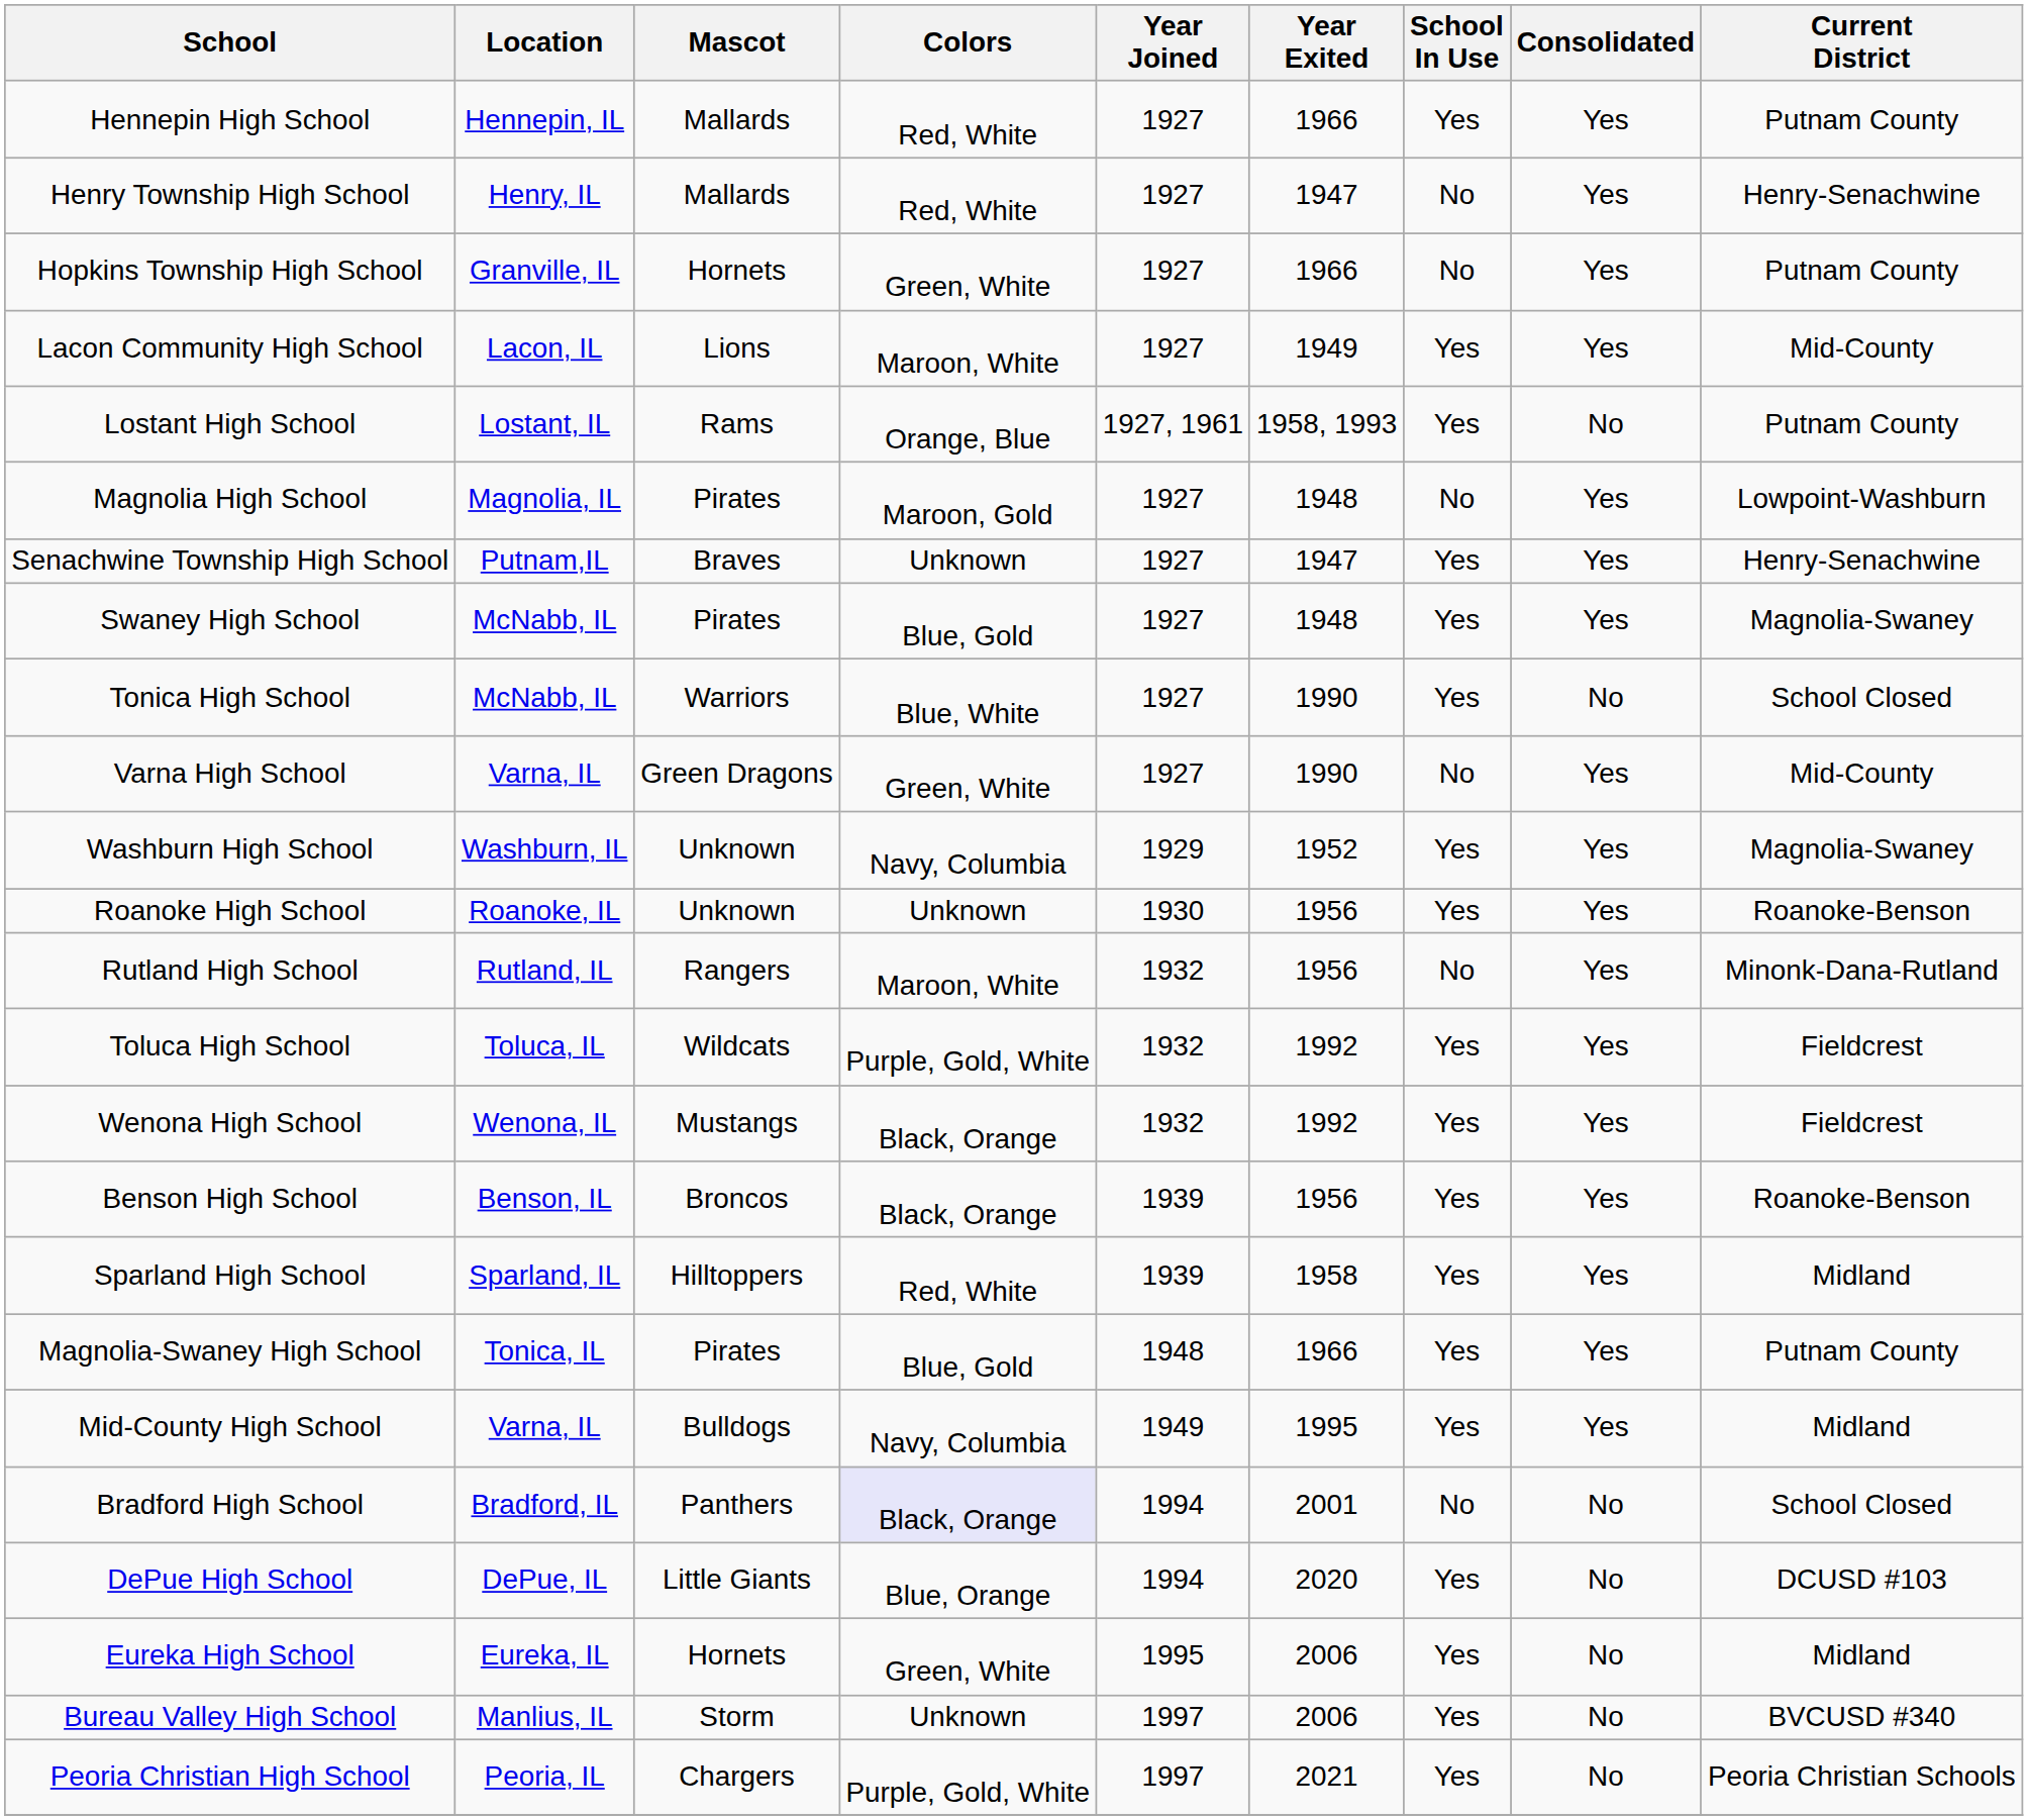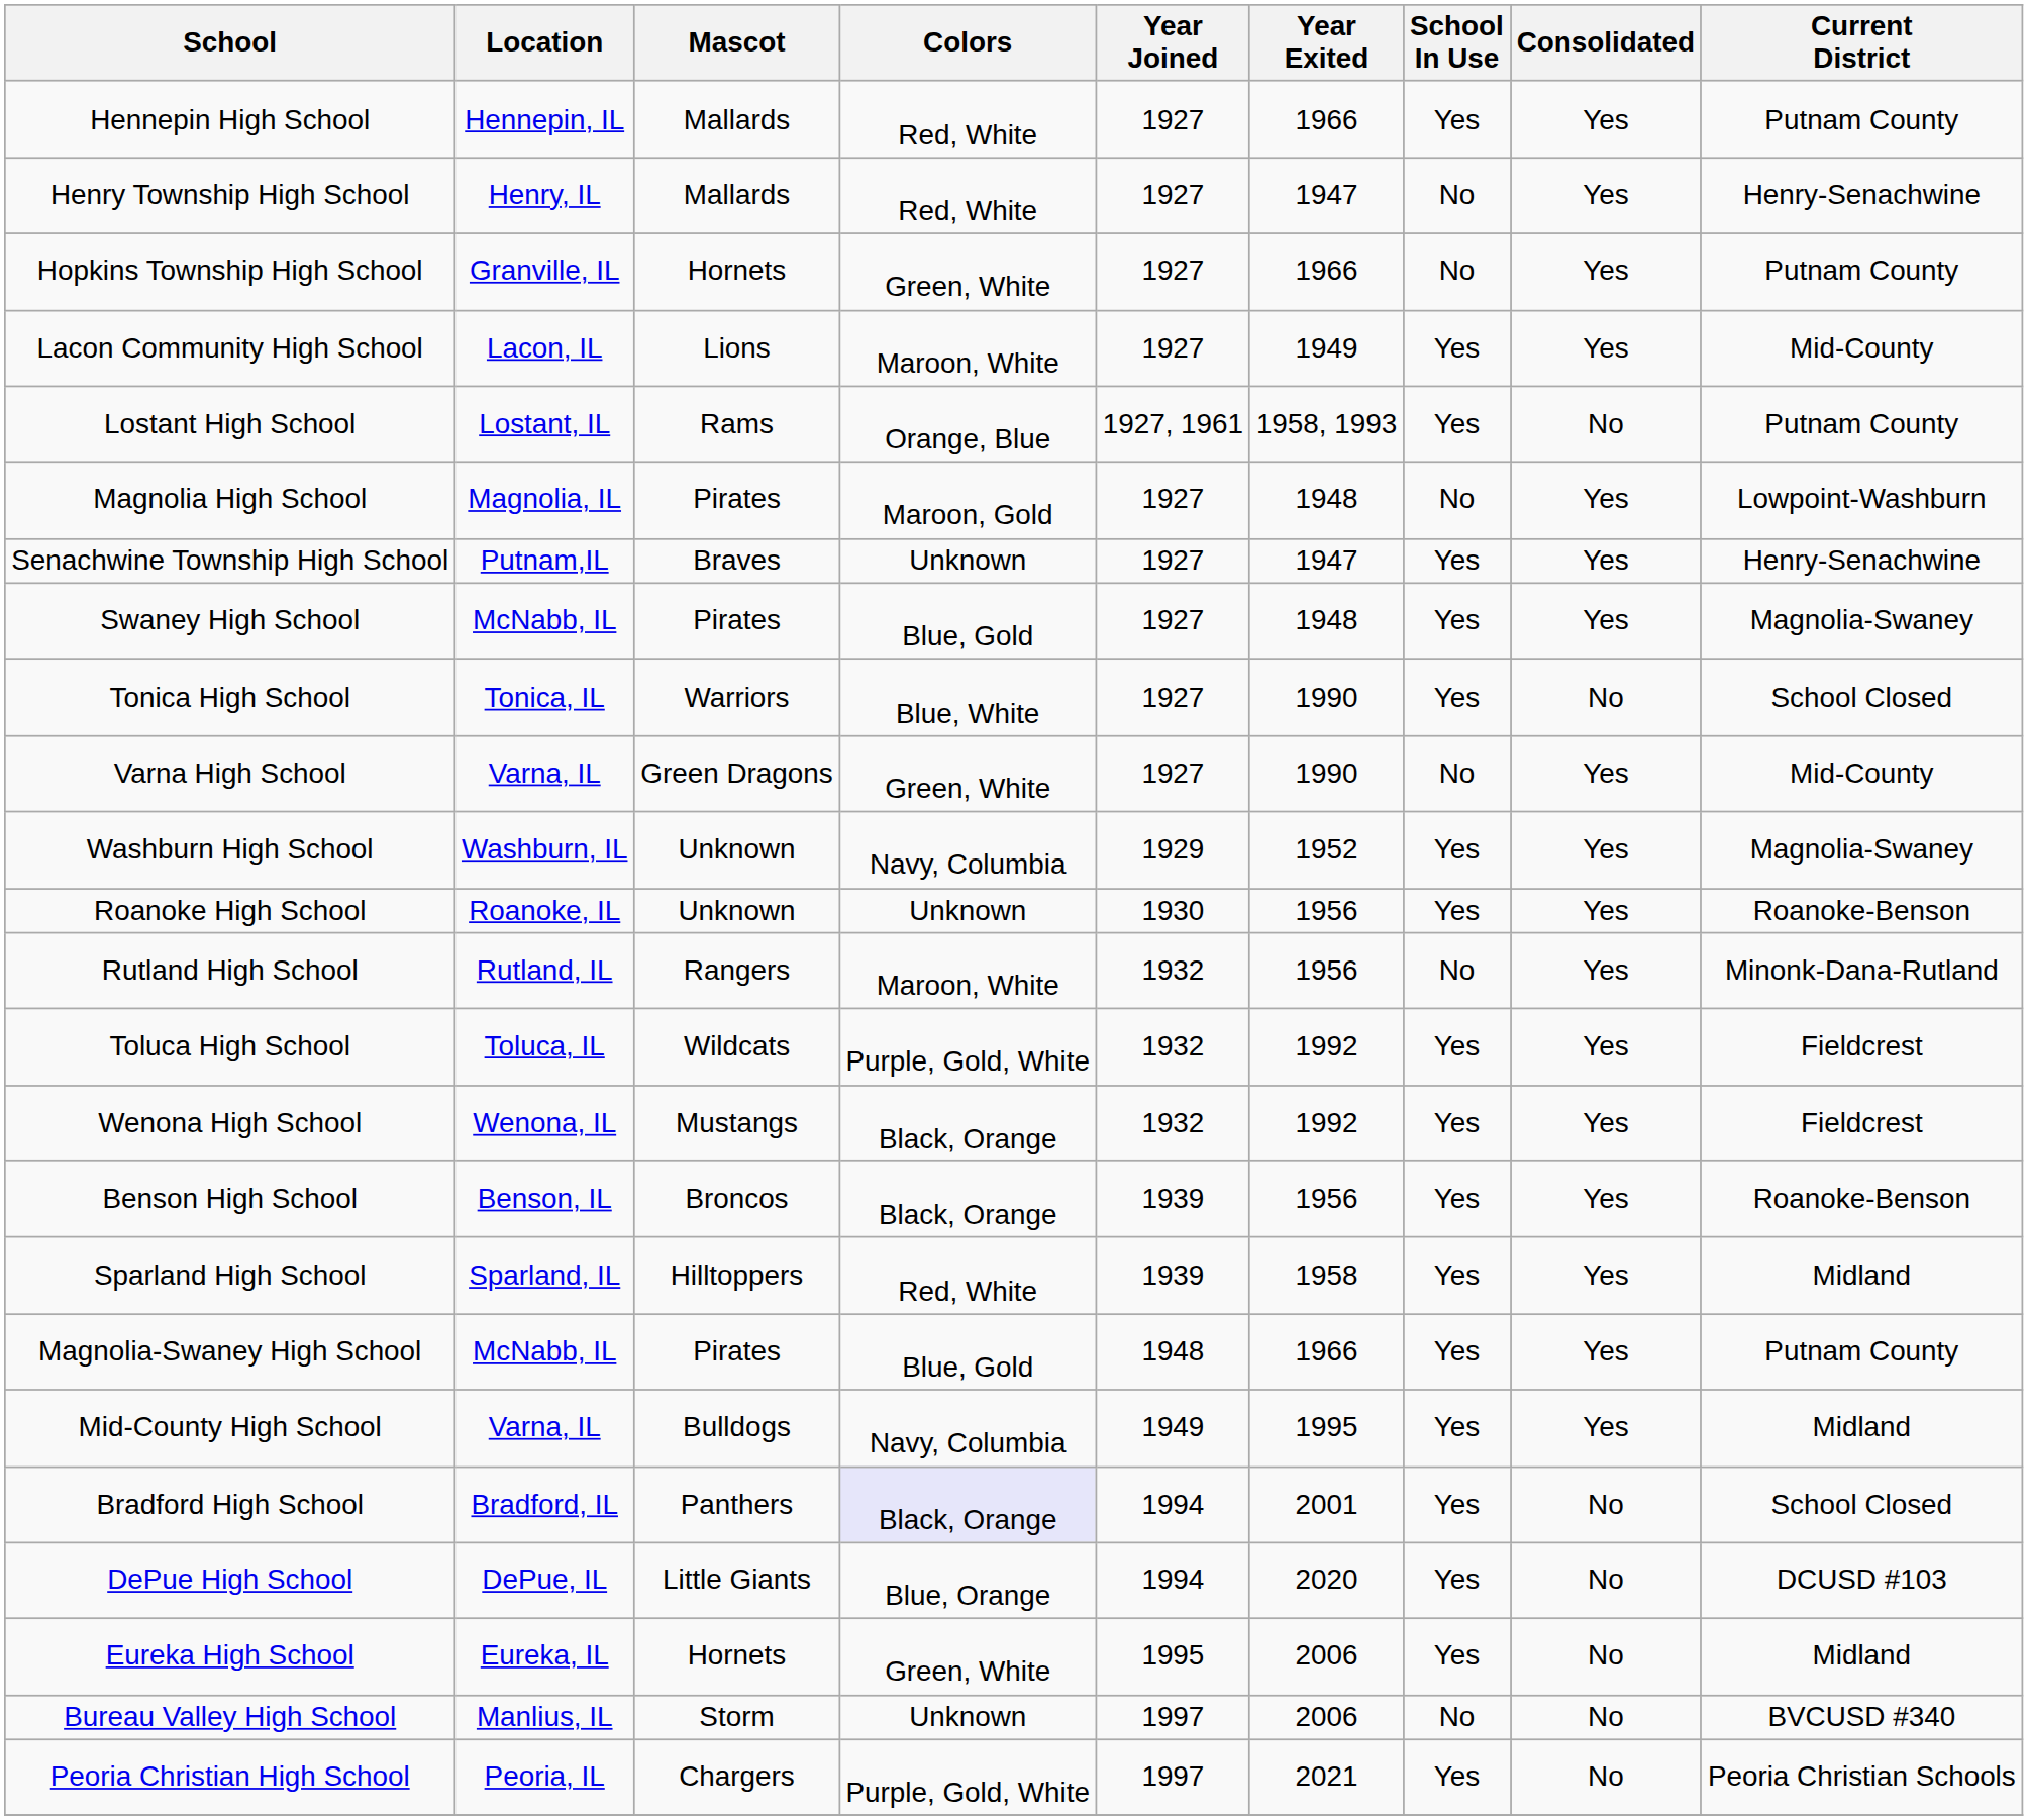Tonica High School | Location: McNabb, IL -> Tonica, IL
Magnolia-Swaney High School | Location: Tonica, IL -> McNabb, IL
Bradford High School | School In Use: No -> Yes
Bureau Valley High School | School In Use: Yes -> No
